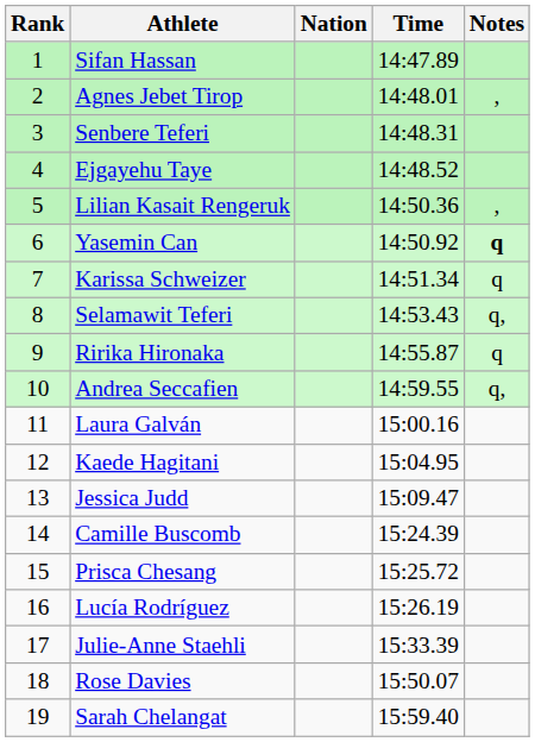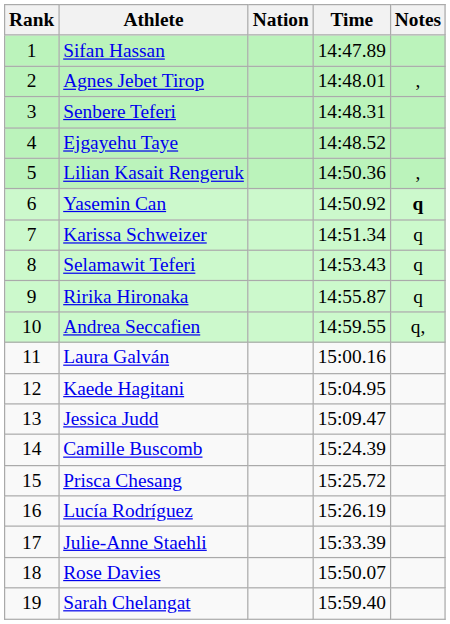Selamawit Teferi | Notes: q, -> q
